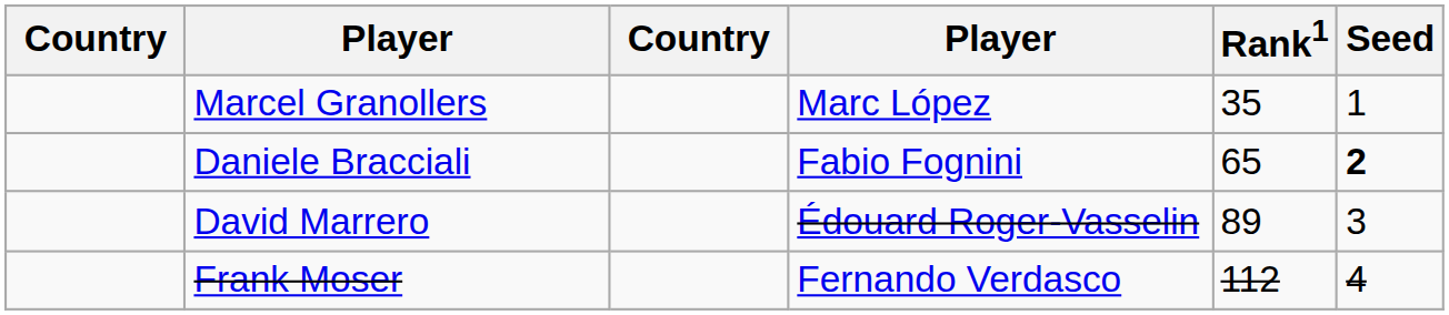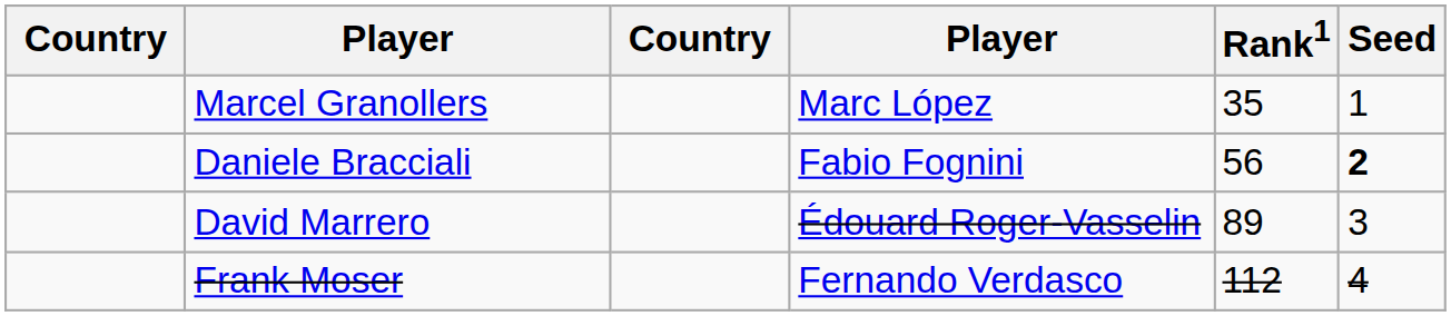Daniele Bracciali | Rank1: 65 -> 56
